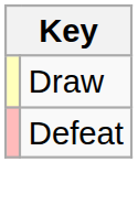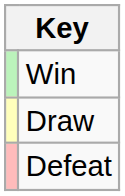+ row: Win
